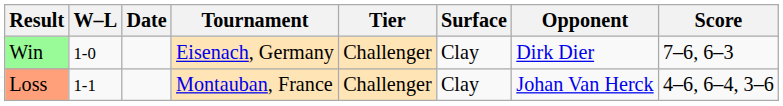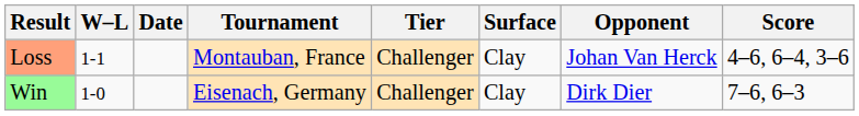rows swapped: Win <-> Loss
